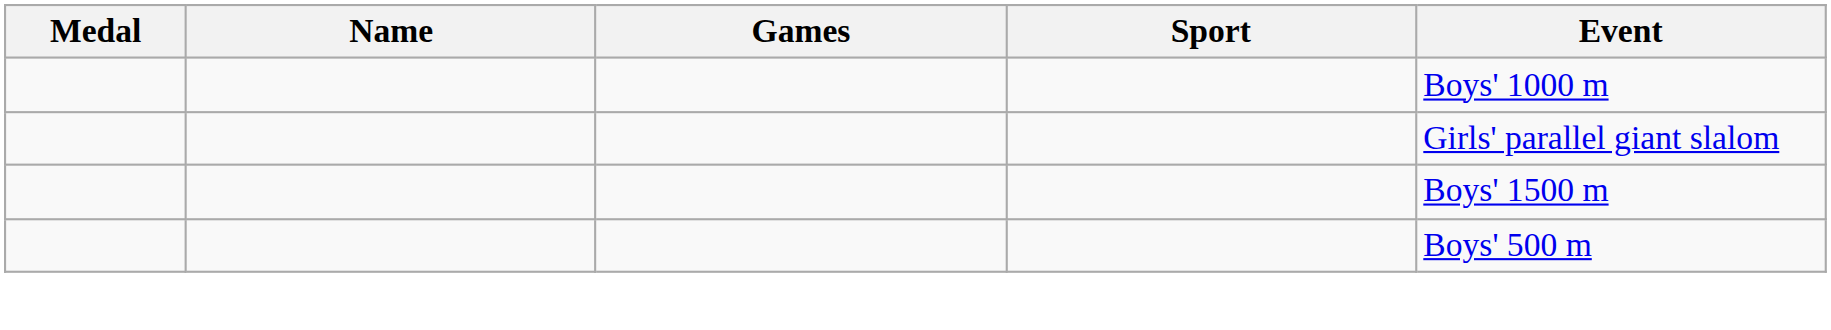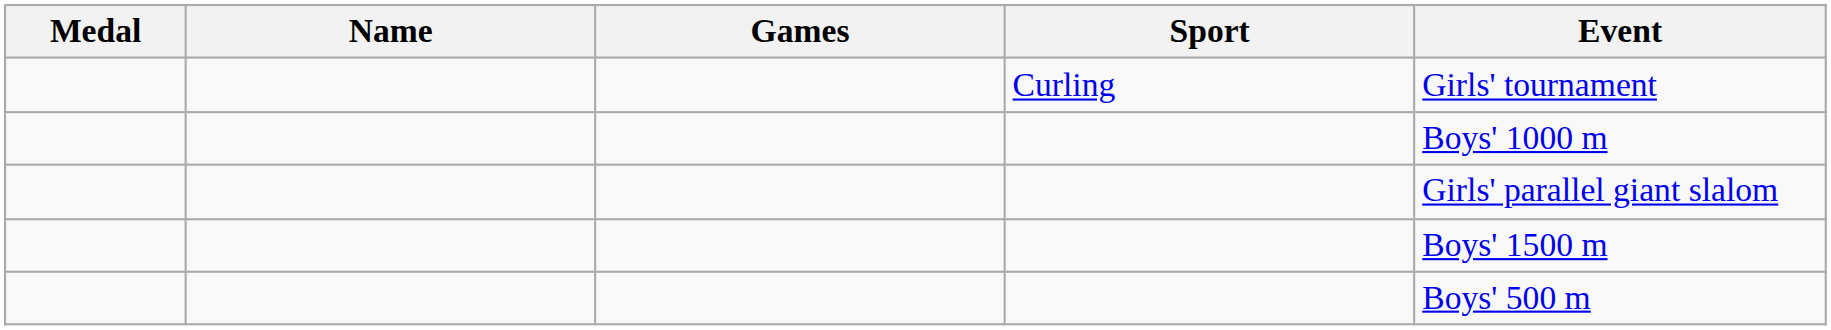+ row: Curling | Girls' tournament
